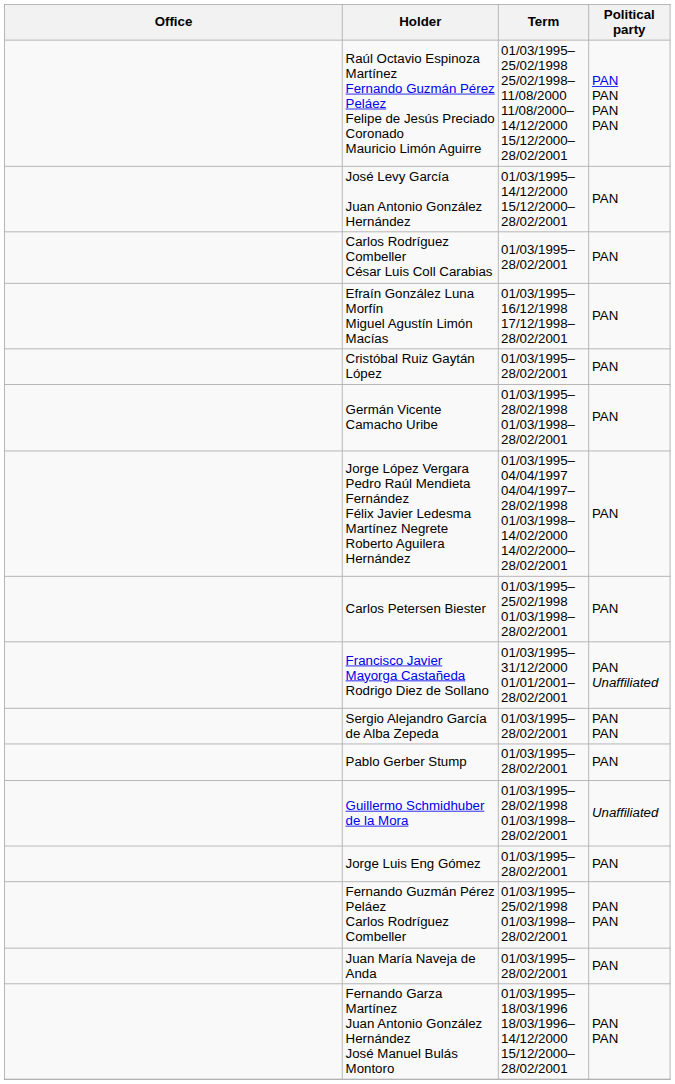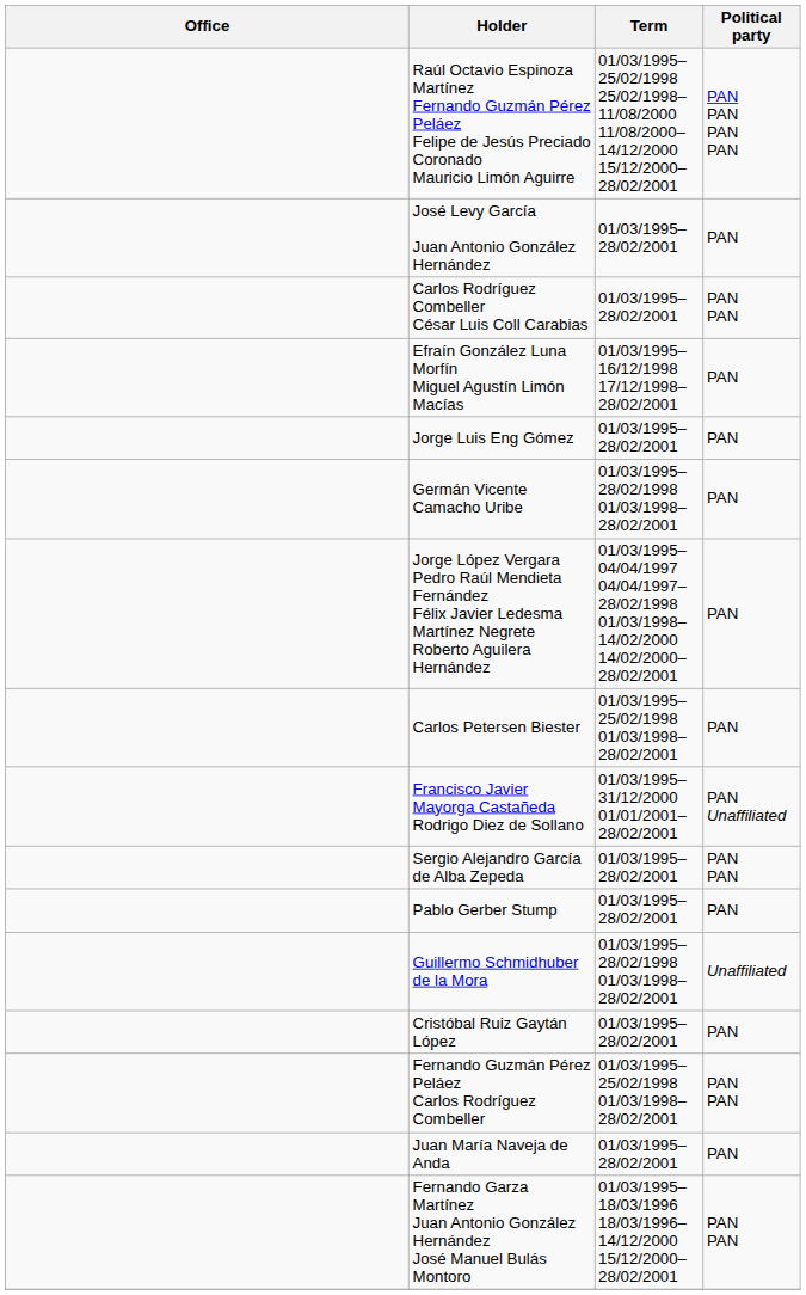José Levy García Juan Antonio González Hernández | Term: 01/03/1995–14/12/2000 15/12/2000–28/02/2001 -> 01/03/1995–28/02/2001
Carlos Rodríguez Combeller César Luis Coll Carabias | Political party: PAN -> PAN PAN
rows swapped: Cristóbal Ruiz Gaytán López <-> Jorge Luis Eng Gómez
